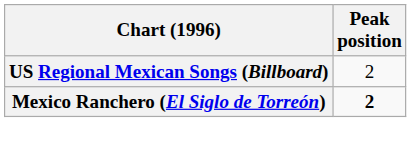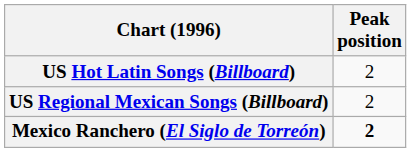+ row: US Hot Latin Songs (Billboard) | 2
